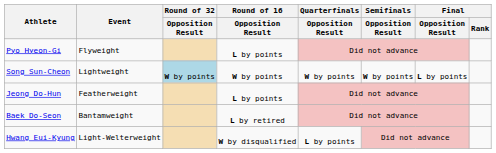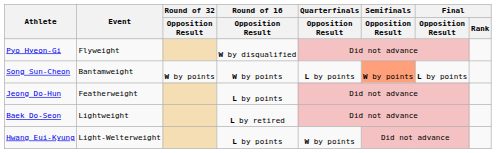Pyo Hyeon-Gi | Round of 16 / Opposition Result: L by points -> W by disqualified
Song Sun-Cheon | Event: Lightweight -> Bantamweight
Song Sun-Cheon | Round of 32 / Opposition Result: lightblue background -> no background
Song Sun-Cheon | Quarterfinals / Opposition Result: W by points -> L by points
Song Sun-Cheon | Semifinals / Opposition Result: no background -> lightsalmon background
Baek Do-Seon | Event: Bantamweight -> Lightweight
Hwang Eui-Kyung | Round of 16 / Opposition Result: W by disqualified -> L by points
Hwang Eui-Kyung | Quarterfinals / Opposition Result: L by points -> W by points
